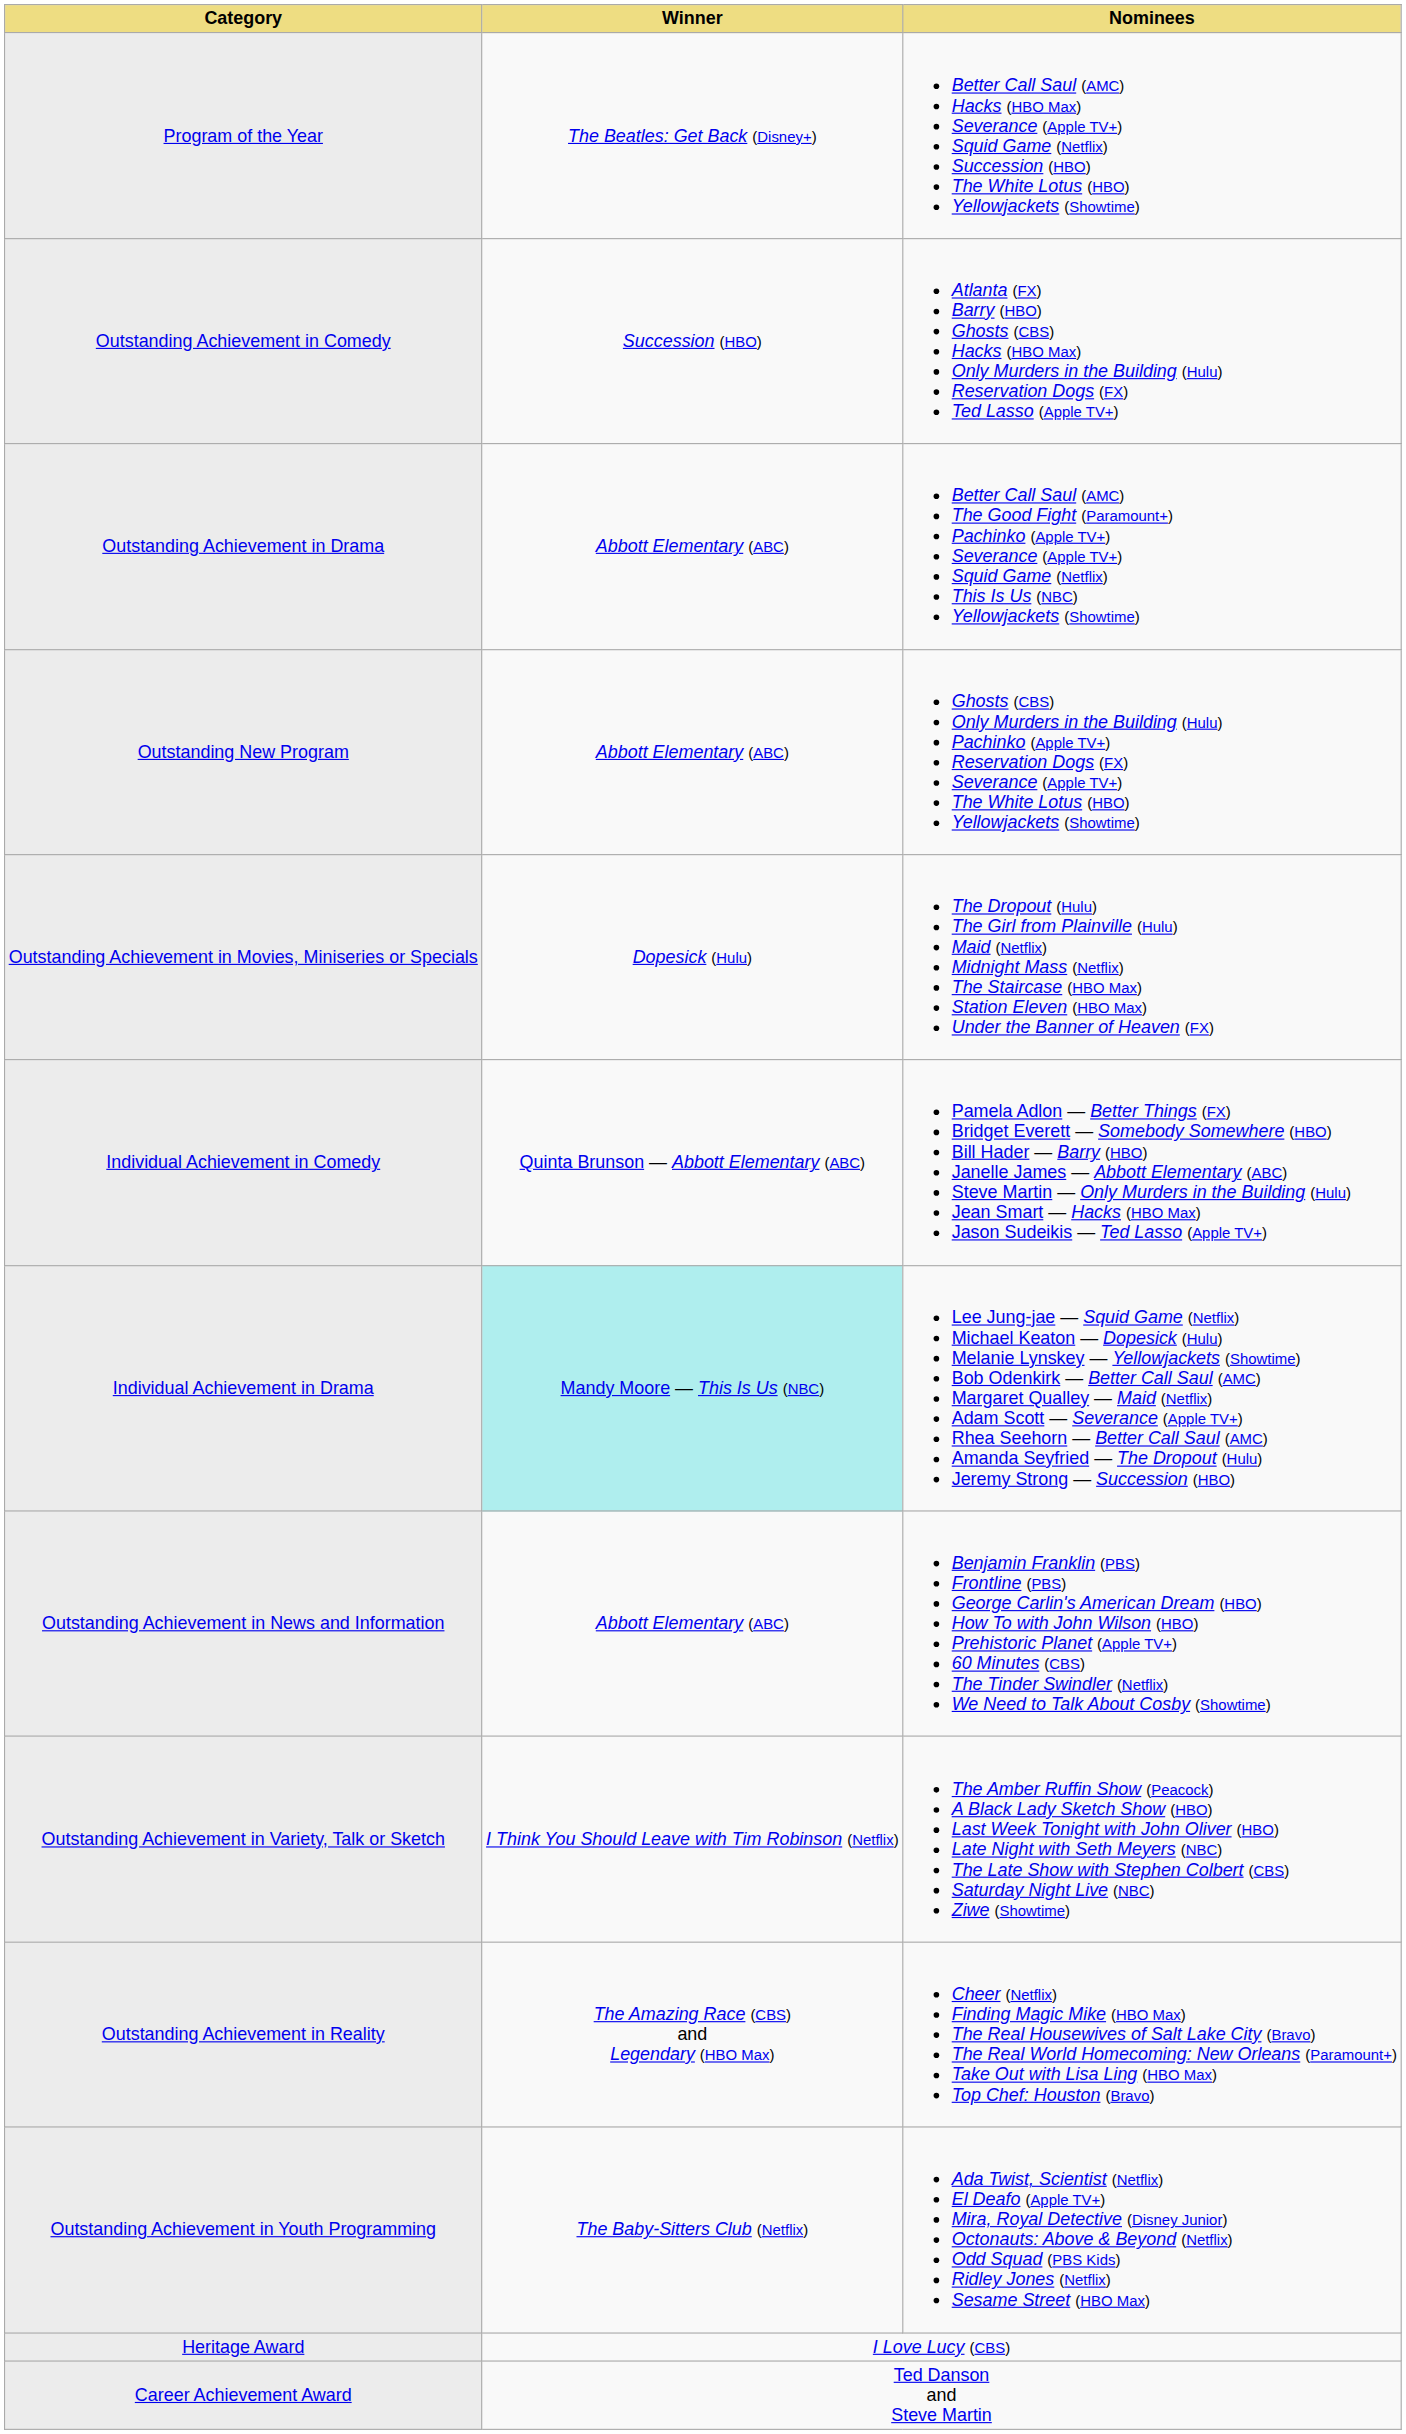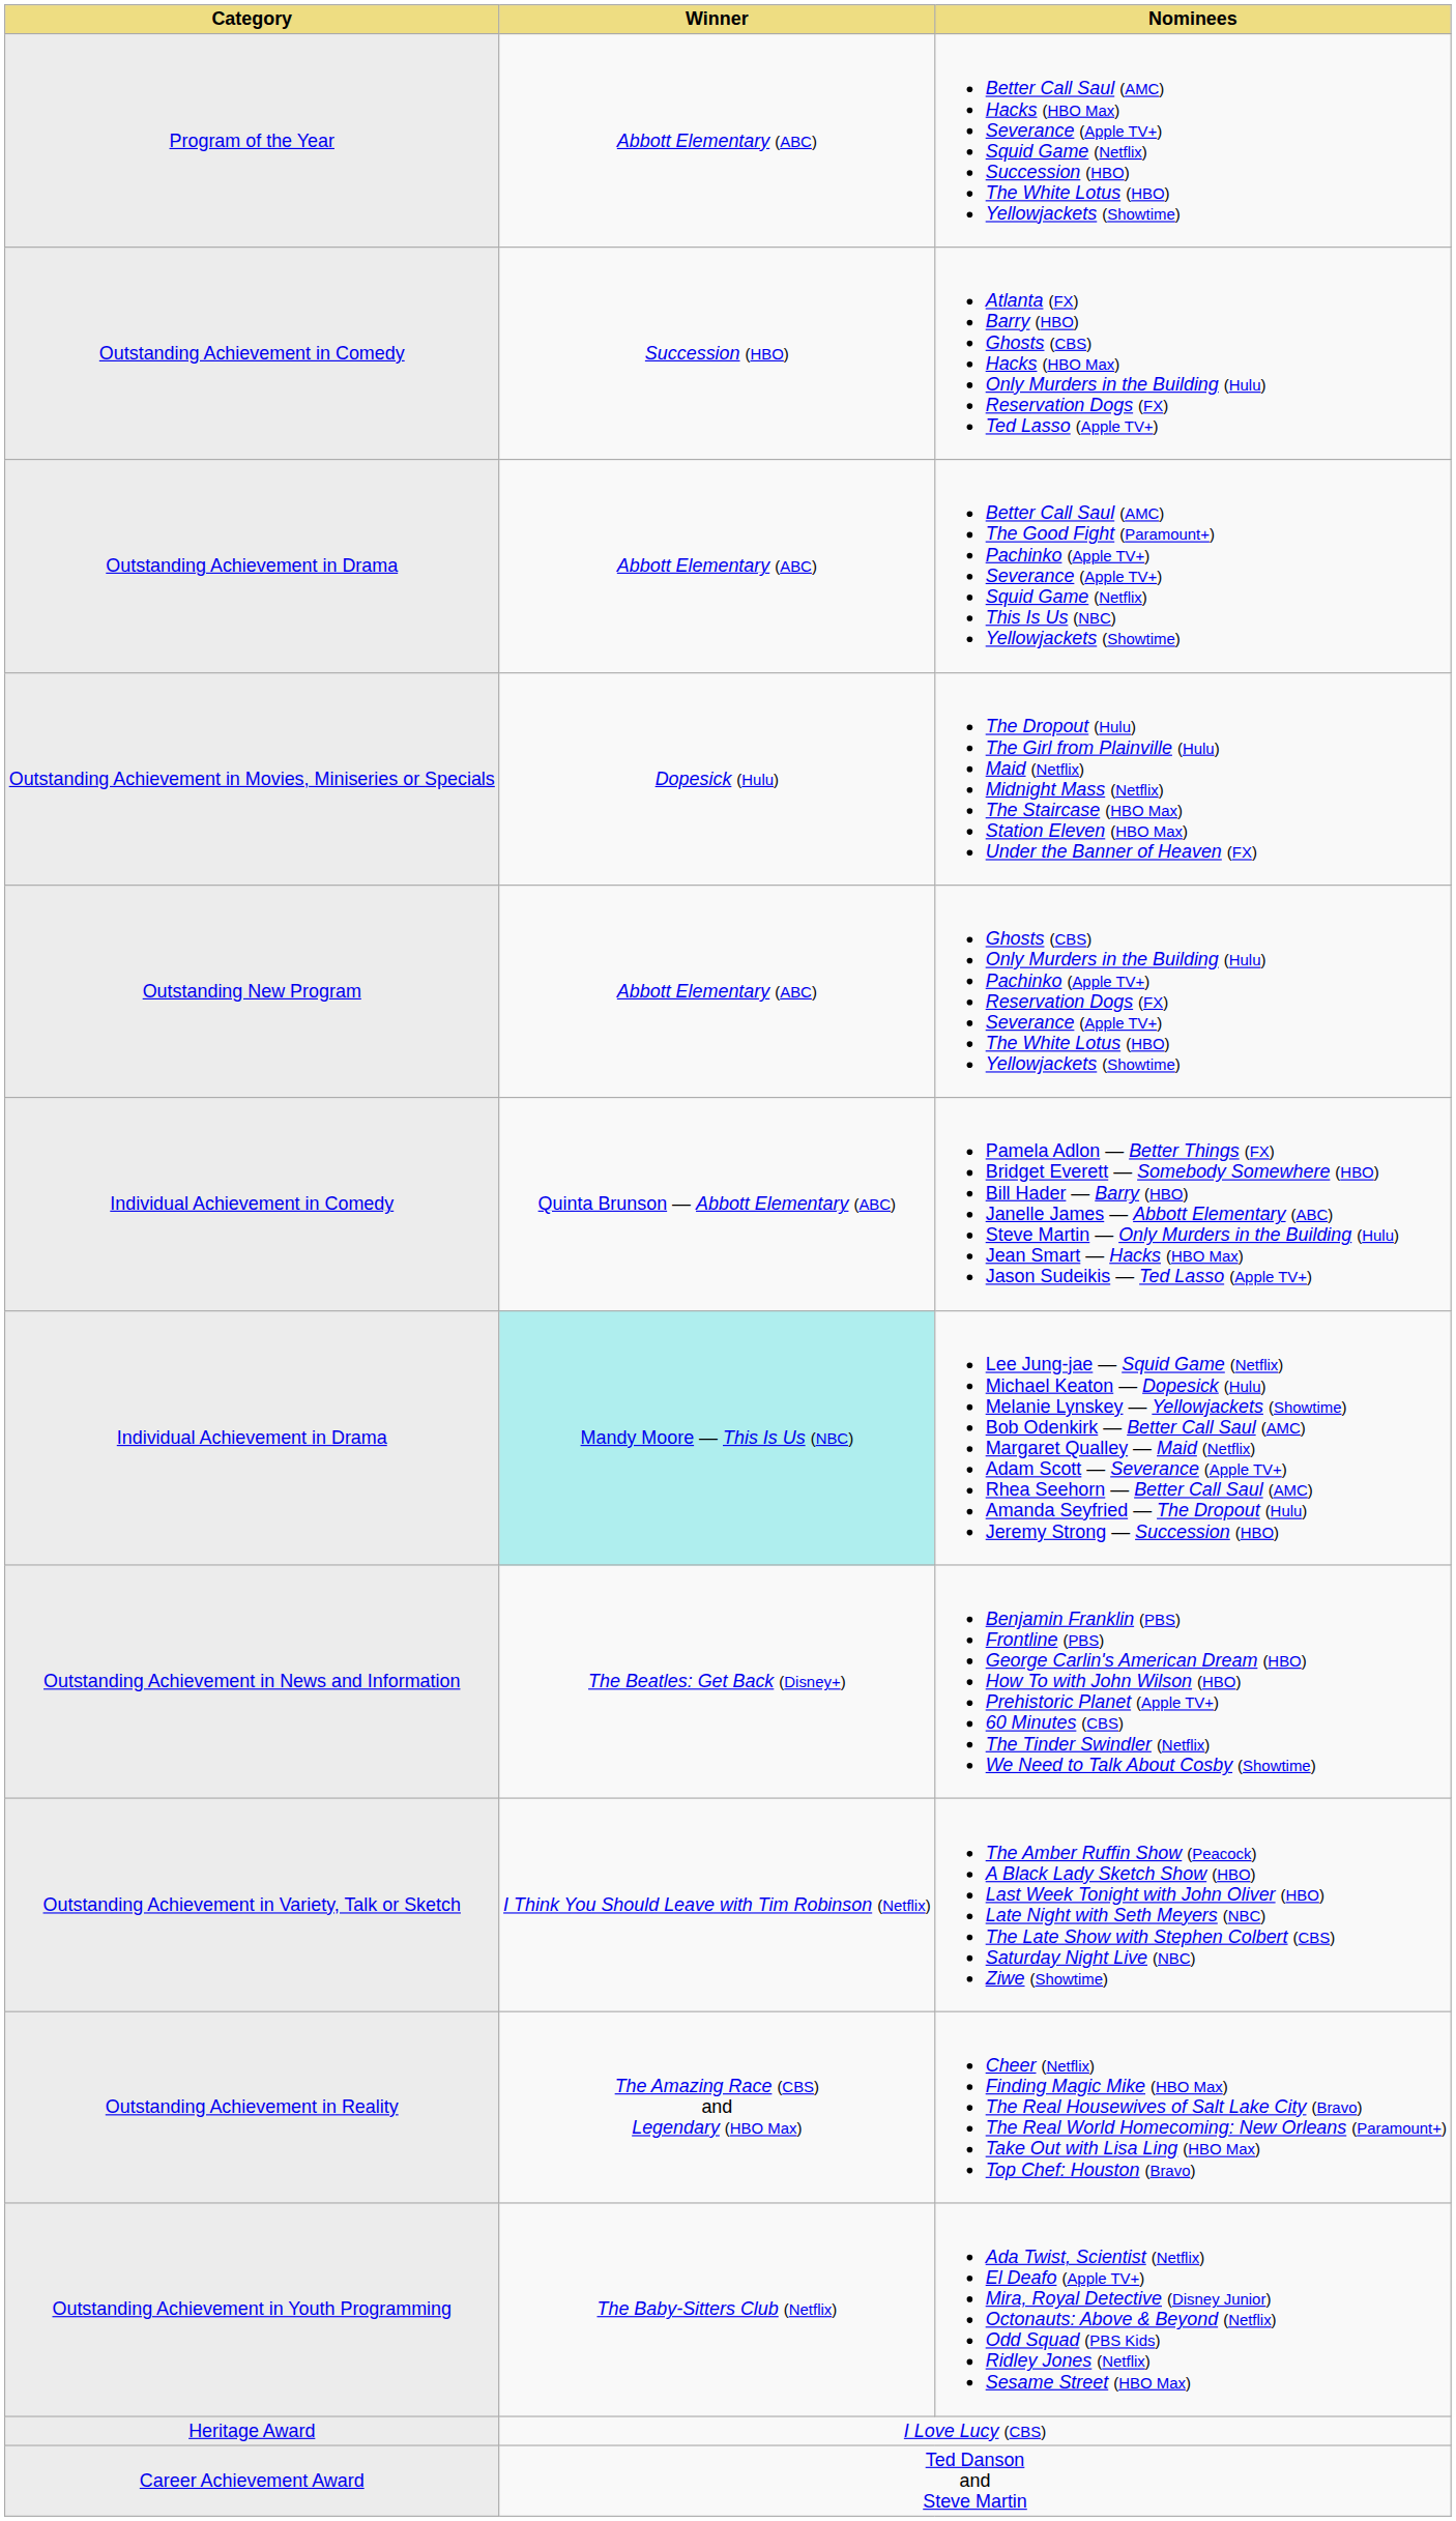Program of the Year | Winner: The Beatles: Get Back (Disney+) -> Abbott Elementary (ABC)
rows swapped: Outstanding Achievement in Movies, Miniseries or Specials <-> Outstanding New Program
Outstanding Achievement in News and Information | Winner: Abbott Elementary (ABC) -> The Beatles: Get Back (Disney+)
